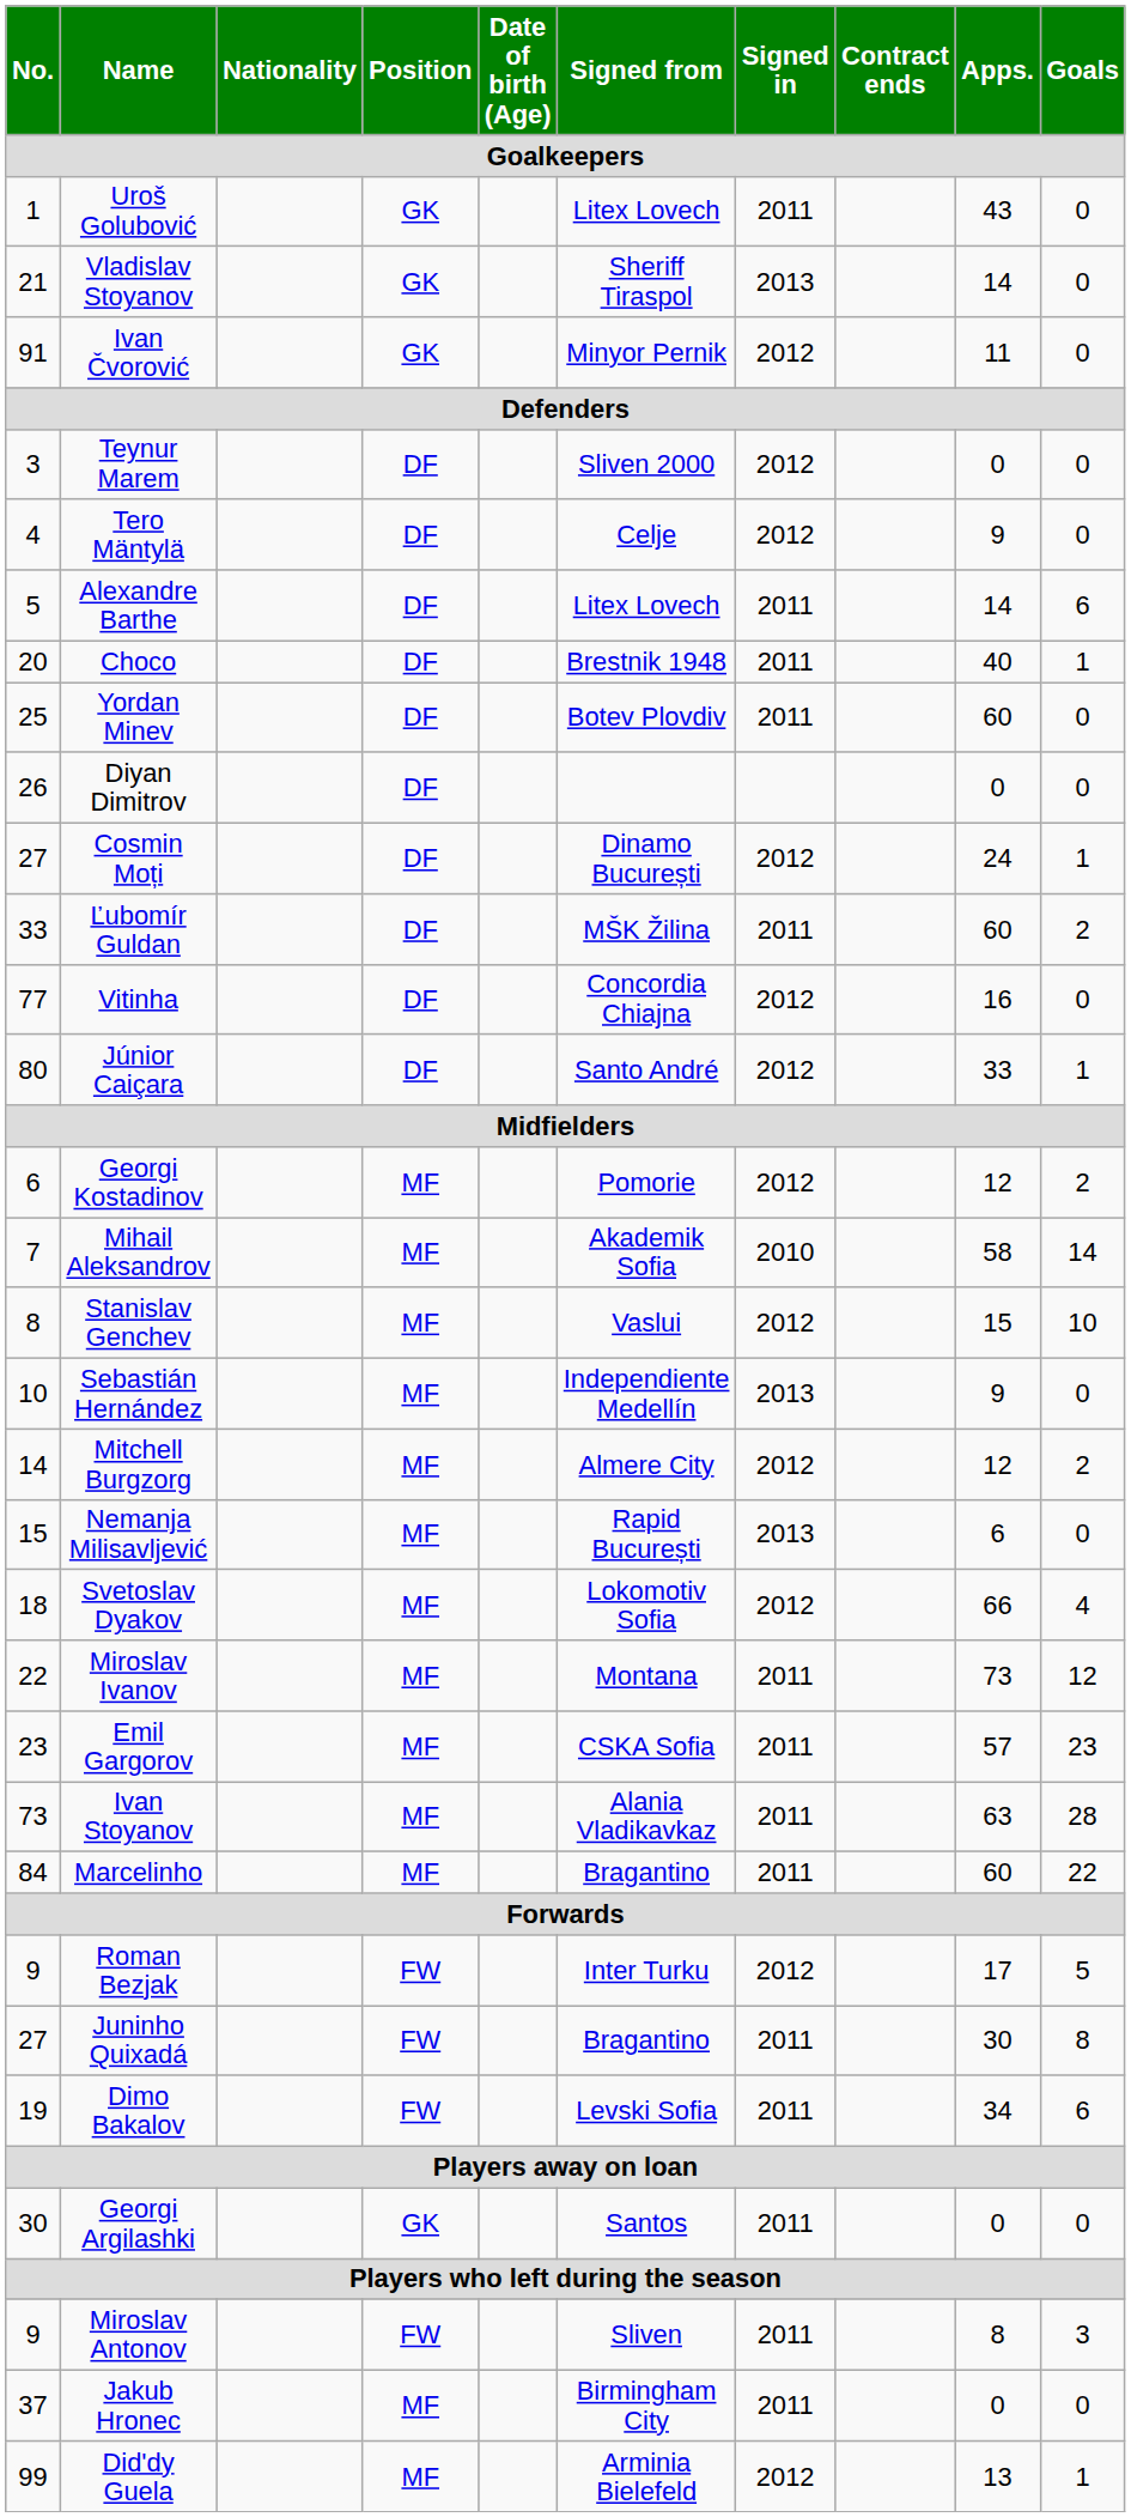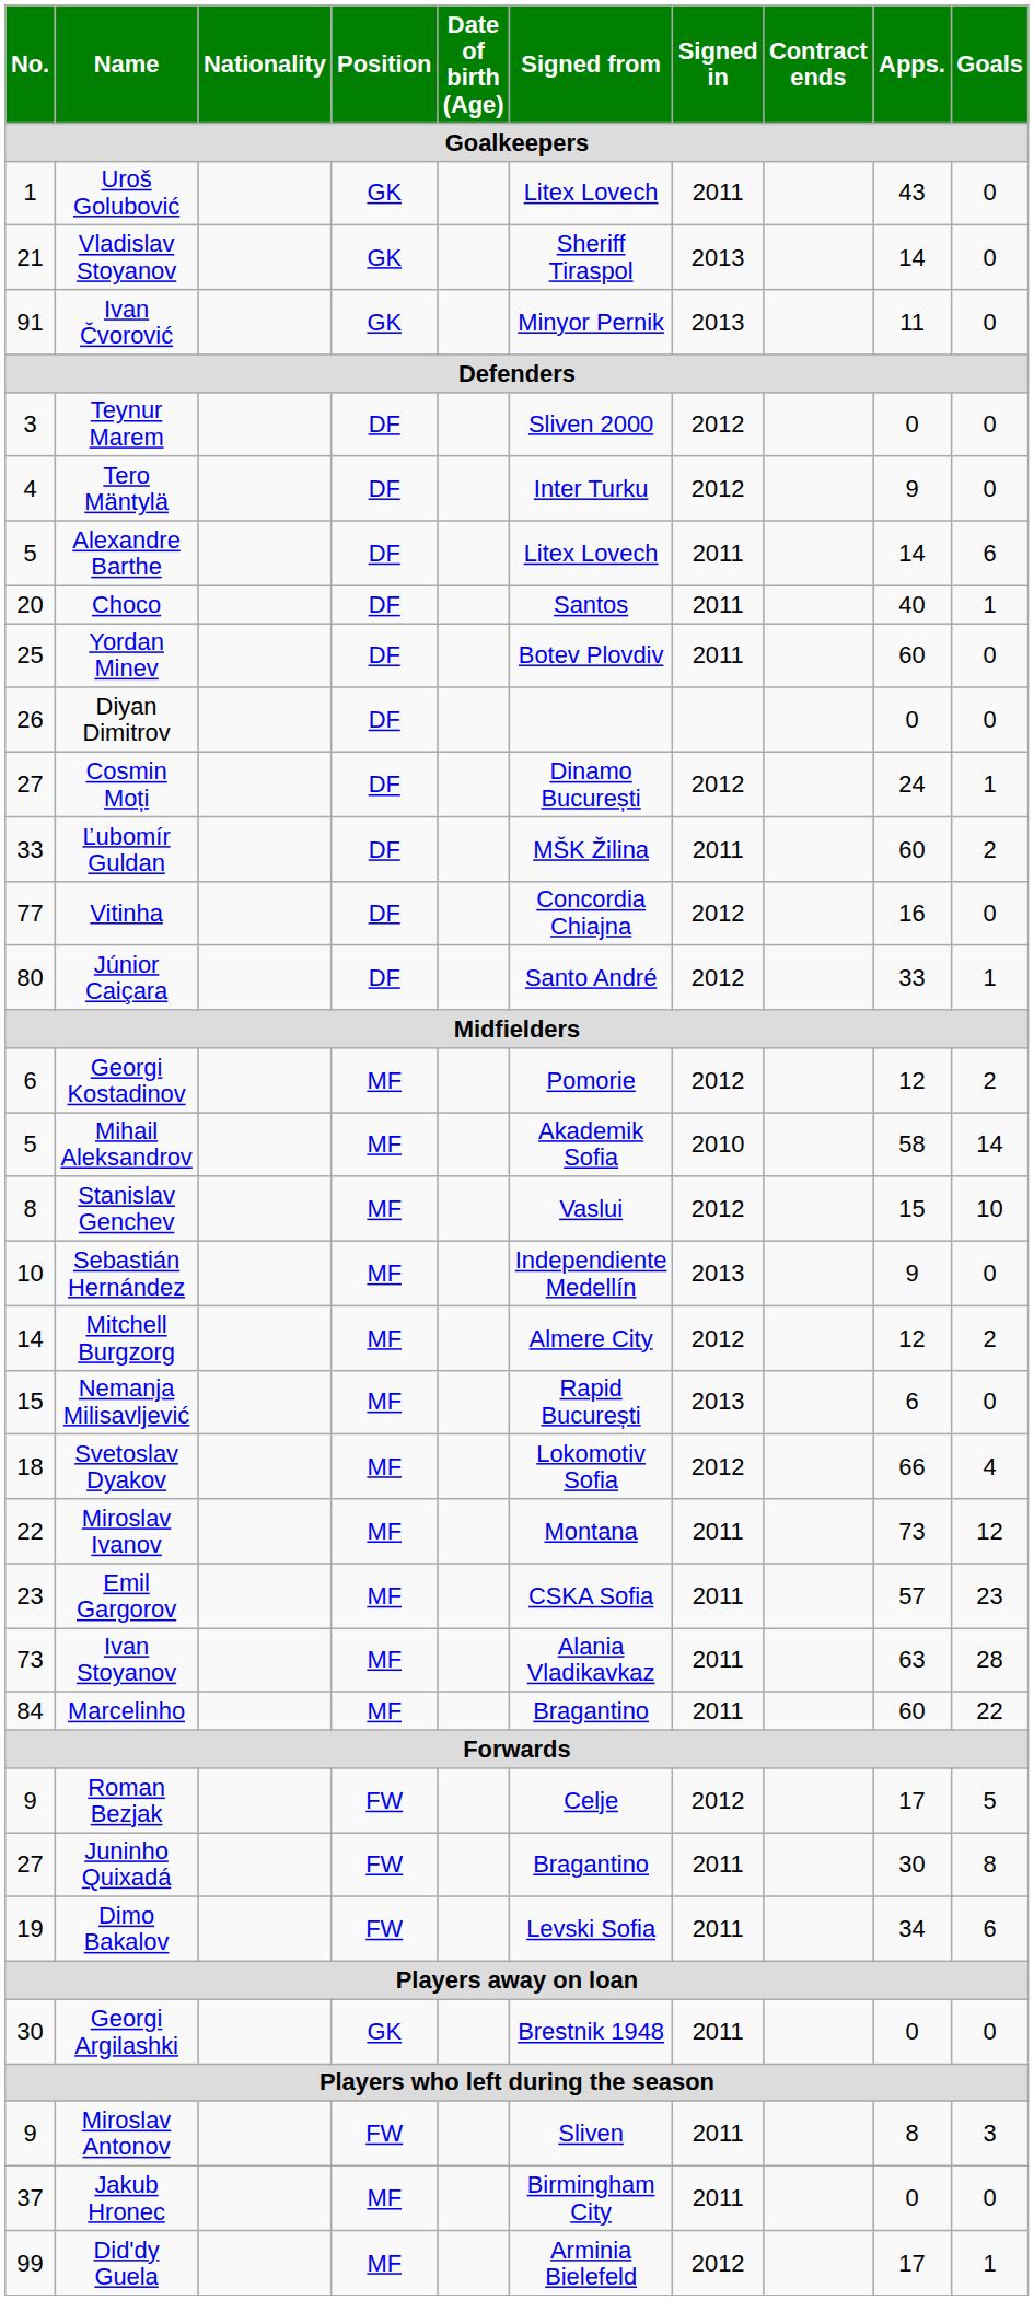Ivan Čvorović | Signed in: 2012 -> 2013
Tero Mäntylä | Signed from: Celje -> Inter Turku
Choco | Signed from: Brestnik 1948 -> Santos
Mihail Aleksandrov | No.: 7 -> 5
Roman Bezjak | Signed from: Inter Turku -> Celje
Georgi Argilashki | Signed from: Santos -> Brestnik 1948
Did'dy Guela | Apps.: 13 -> 17
